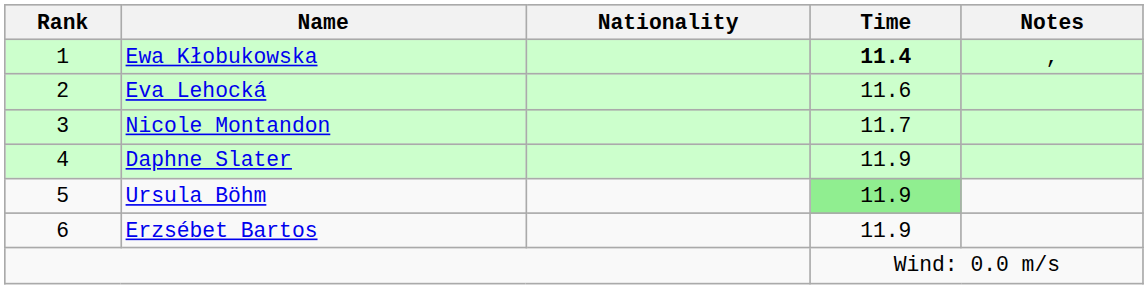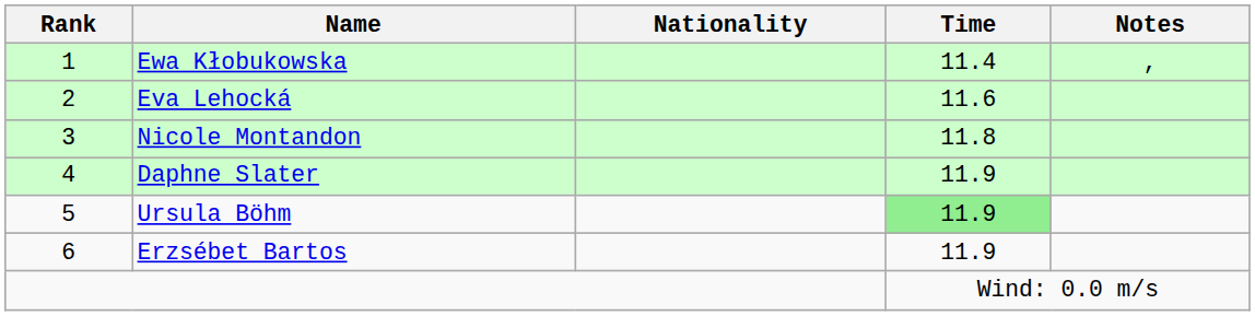Ewa Kłobukowska | Time: bold -> normal
Nicole Montandon | Time: 11.7 -> 11.8
